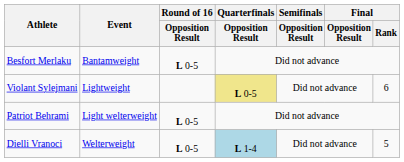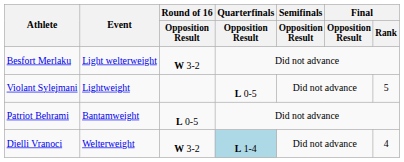Besfort Merlaku | Event: Bantamweight -> Light welterweight
Besfort Merlaku | Round of 16 / Opposition Result: L 0-5 -> W 3-2
Violant Sylejmani | Quarterfinals / Opposition Result: khaki background -> no background
Violant Sylejmani | Final / Rank: 6 -> 5
Patriot Behrami | Event: Light welterweight -> Bantamweight
Dielli Vranoci | Round of 16 / Opposition Result: L 0-5 -> W 3-2
Dielli Vranoci | Final / Rank: 5 -> 4
